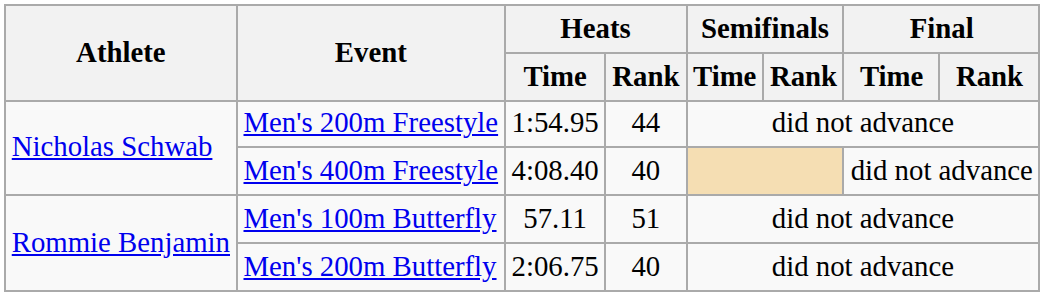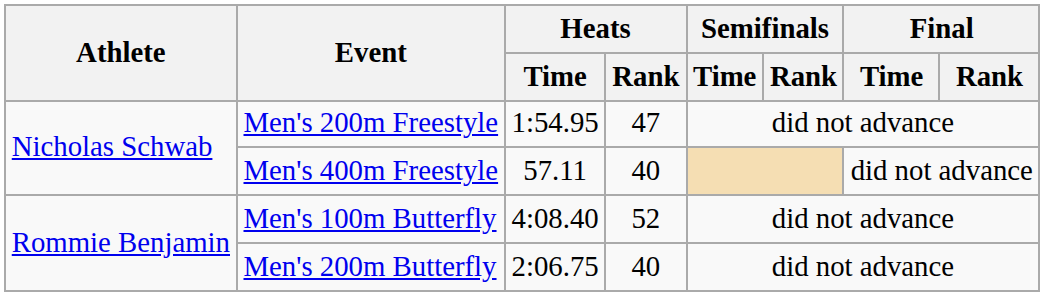Men's 200m Freestyle | Heats / Rank: 44 -> 47
Men's 400m Freestyle | Heats / Time: 4:08.40 -> 57.11
Men's 100m Butterfly | Heats / Time: 57.11 -> 4:08.40
Men's 100m Butterfly | Heats / Rank: 51 -> 52
